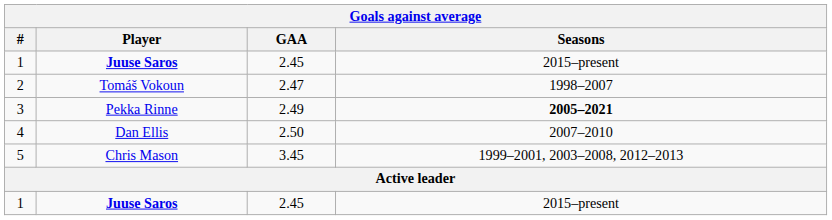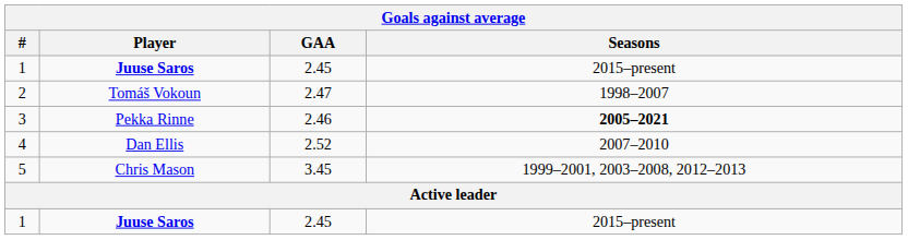3 | GAA: 2.49 -> 2.46
4 | GAA: 2.50 -> 2.52
